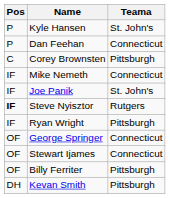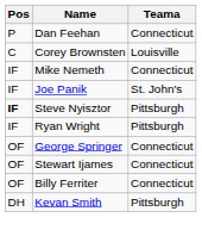- row: P | Kyle Hansen | St. John's
Corey Brownsten | Teama: Pittsburgh -> Louisville
Steve Nyisztor | Teama: Rutgers -> Pittsburgh
Billy Ferriter | Teama: Pittsburgh -> Connecticut
